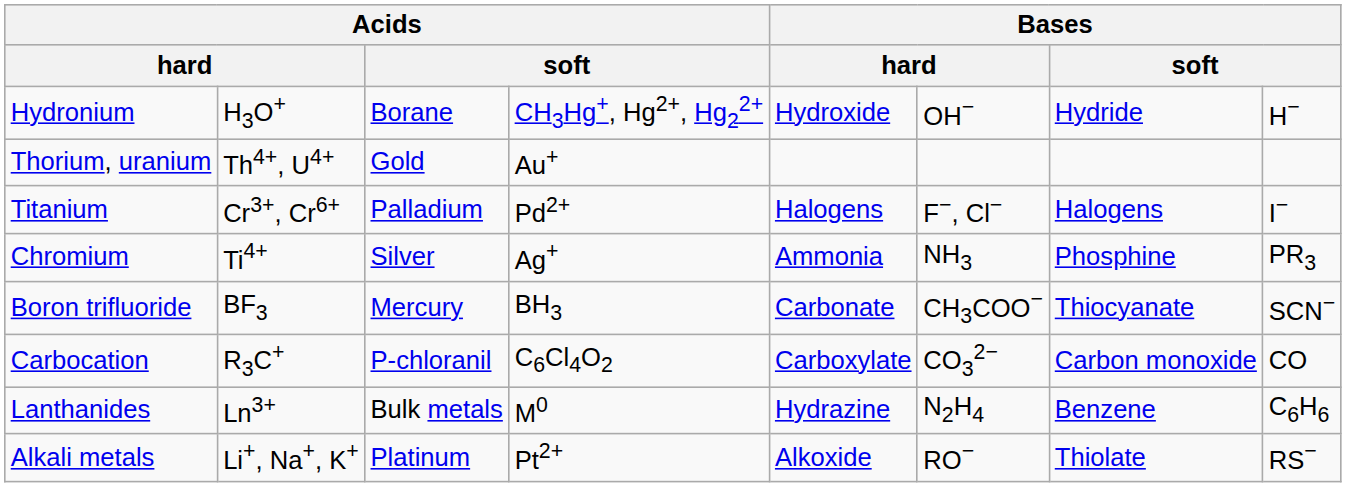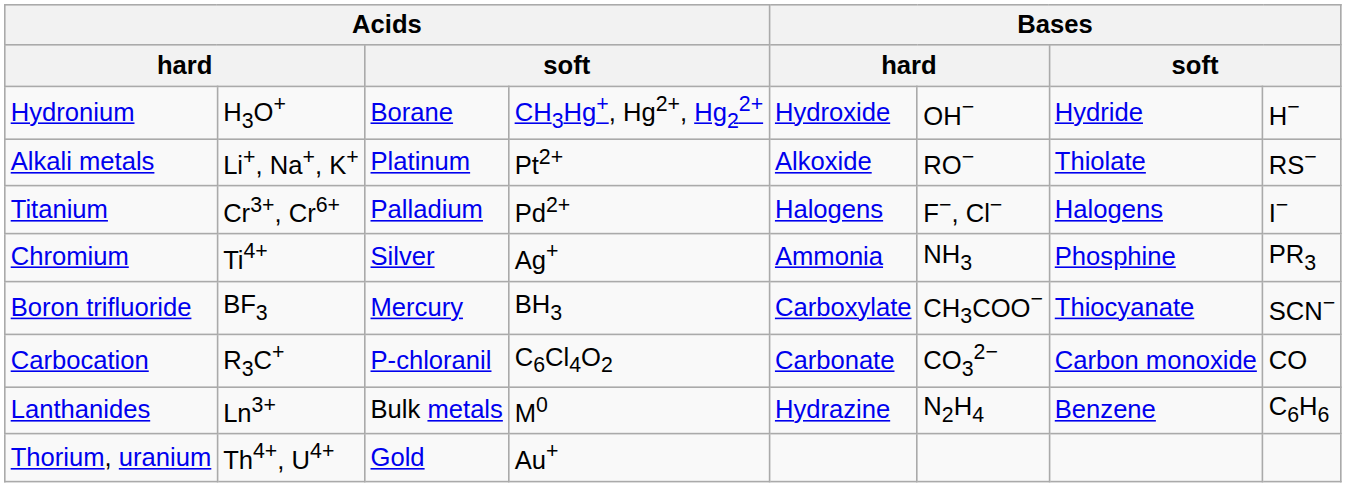rows swapped: Alkali metals <-> Thorium, uranium
Boron trifluoride | column 5: Carbonate -> Carboxylate
Carbocation | column 5: Carboxylate -> Carbonate
